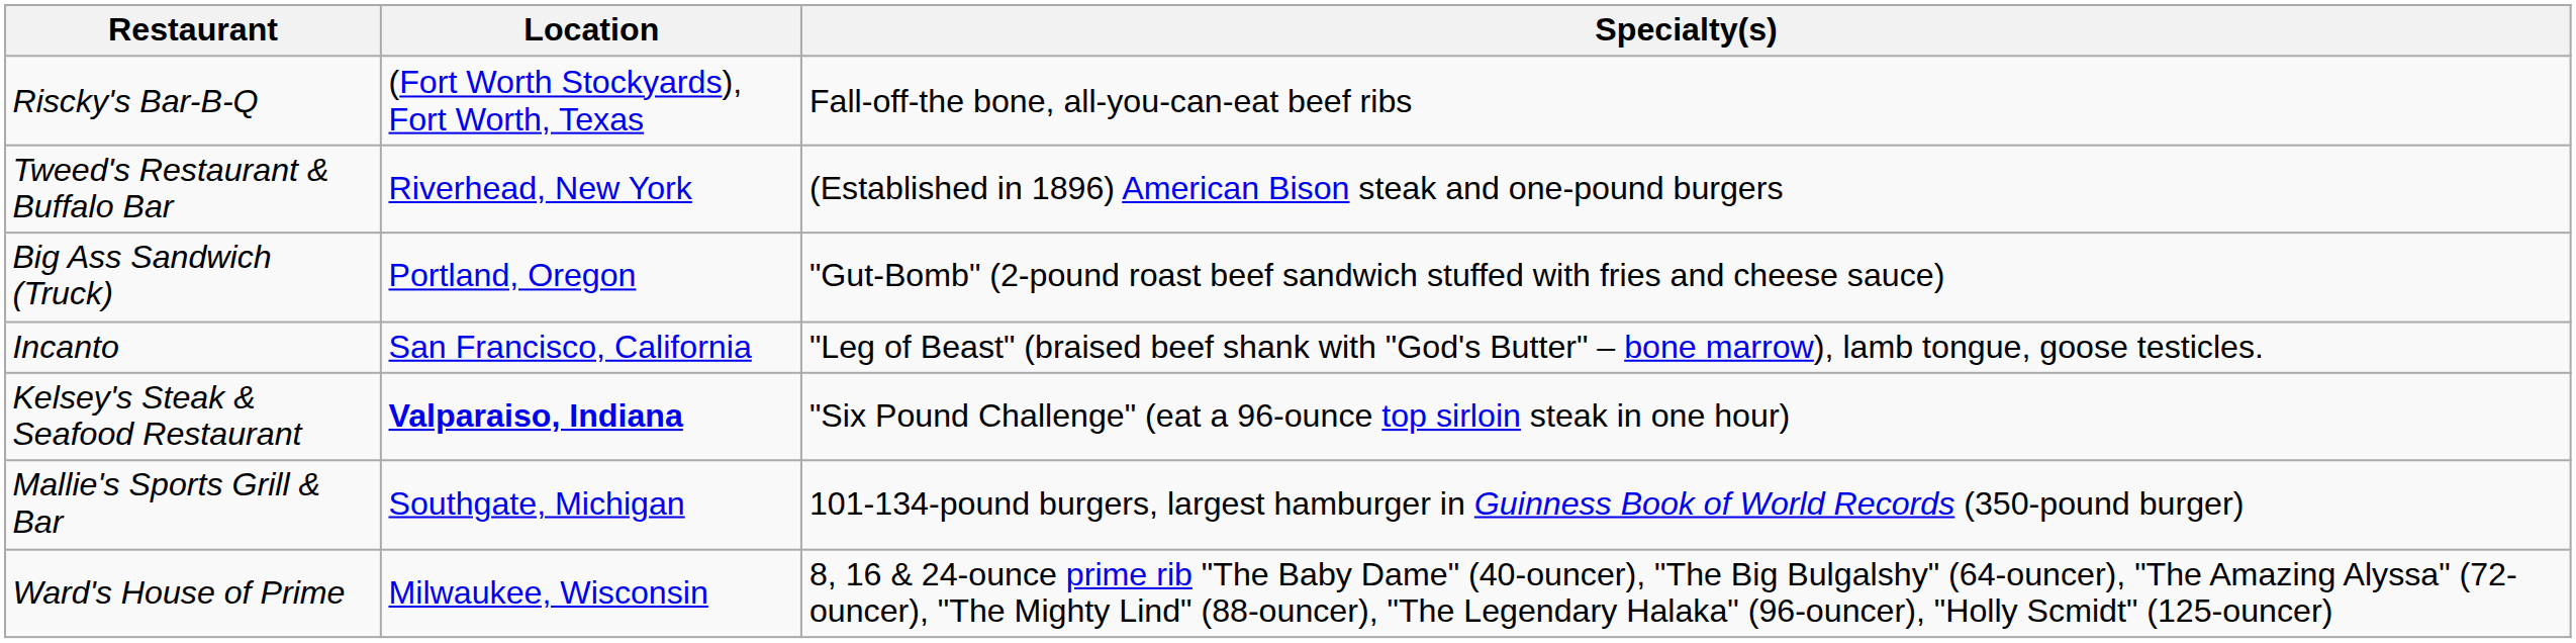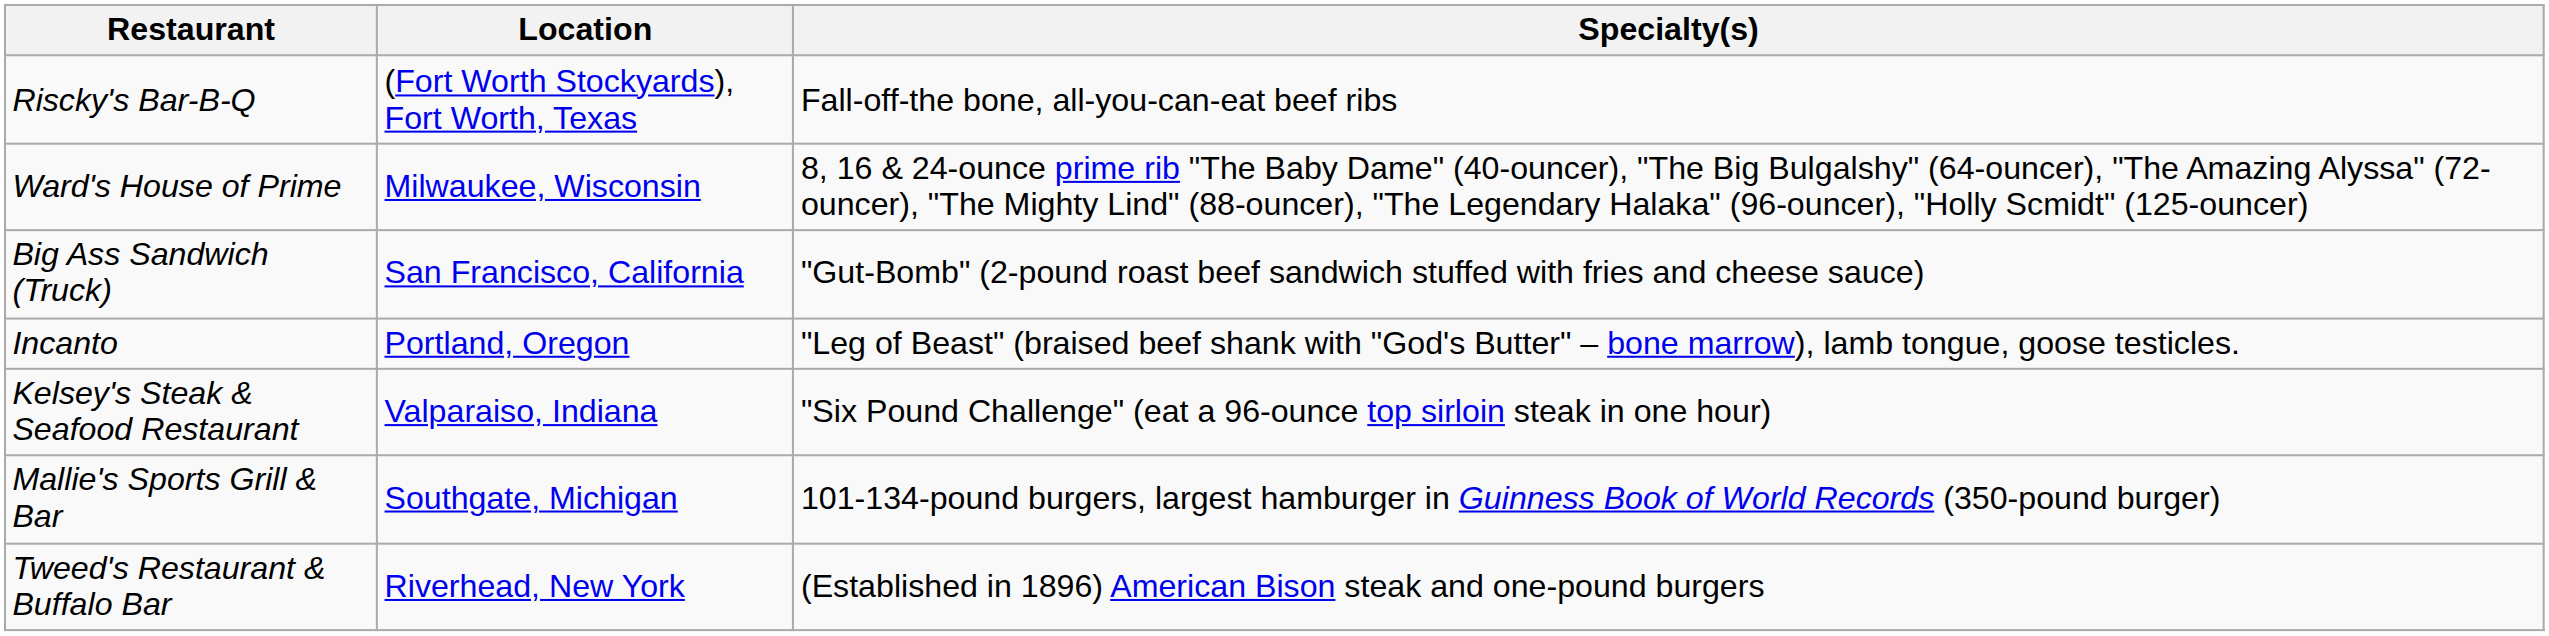rows swapped: Ward's House of Prime <-> Tweed's Restaurant & Buffalo Bar
Big Ass Sandwich (Truck) | Location: Portland, Oregon -> San Francisco, California
Incanto | Location: San Francisco, California -> Portland, Oregon
Kelsey's Steak & Seafood Restaurant | Location: bold -> normal
